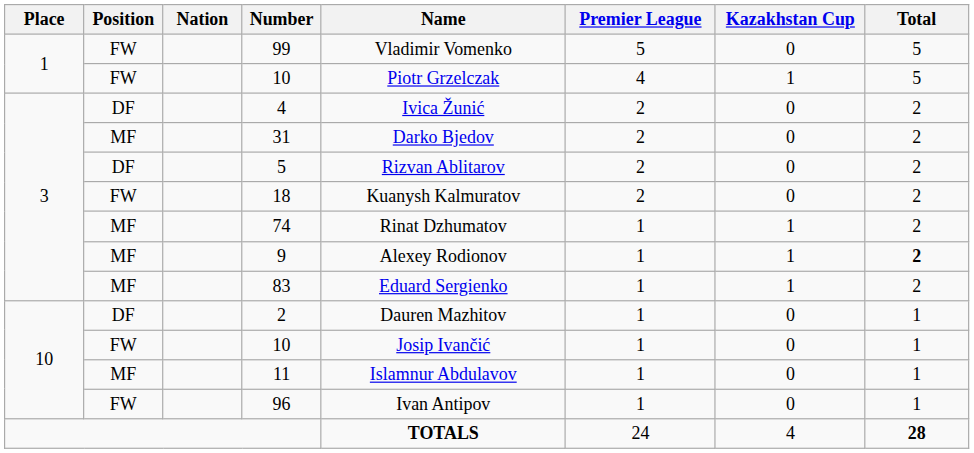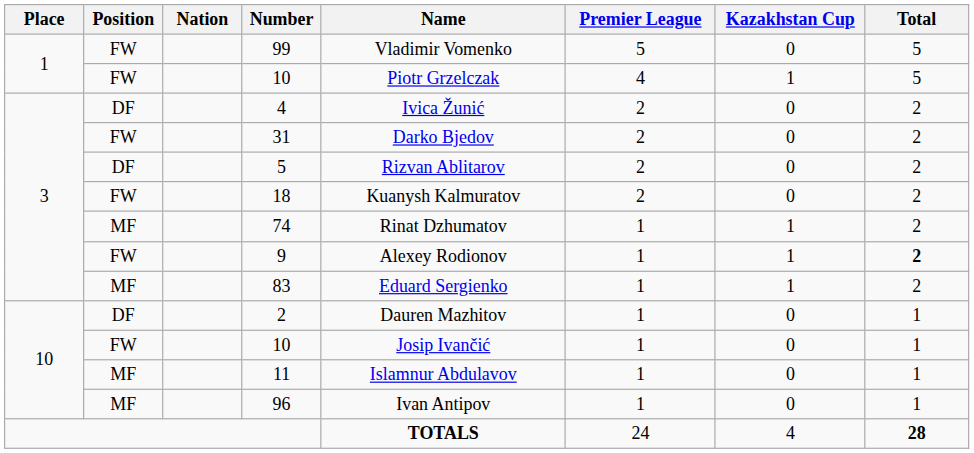31 | Position: MF -> FW
9 | Position: MF -> FW
96 | Position: FW -> MF
